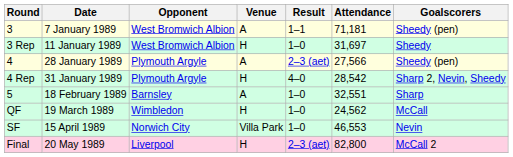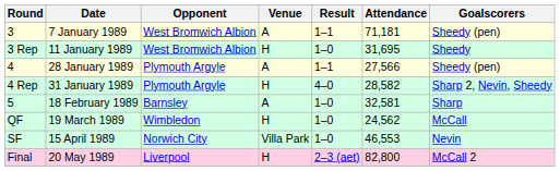3 Rep | Attendance: 31,697 -> 31,695
4 | Result: 2–3 (aet) -> 1–1
4 Rep | Attendance: 28,542 -> 28,582
5 | Attendance: 32,551 -> 32,581
